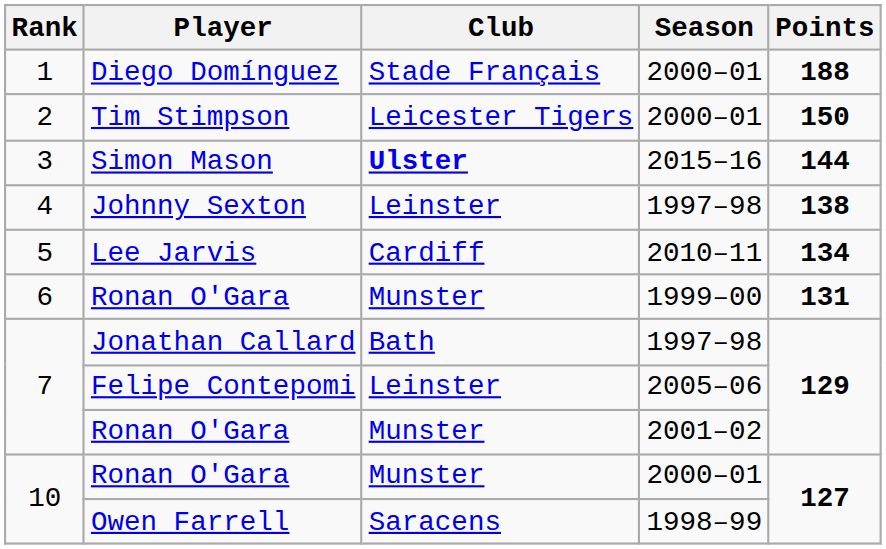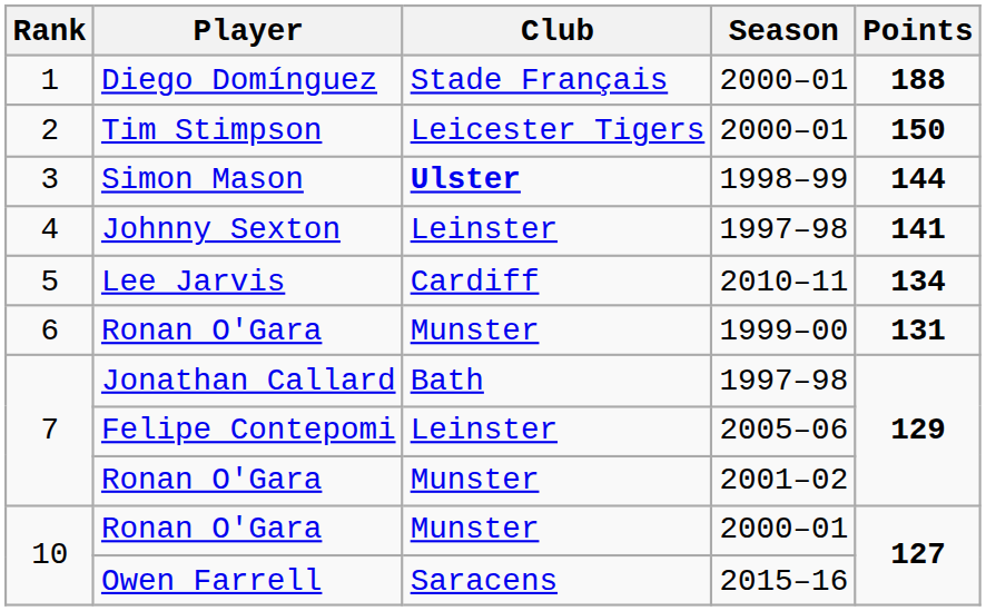Simon Mason | Season: 2015–16 -> 1998–99
Johnny Sexton | Points: 138 -> 141
Owen Farrell | Season: 1998–99 -> 2015–16
